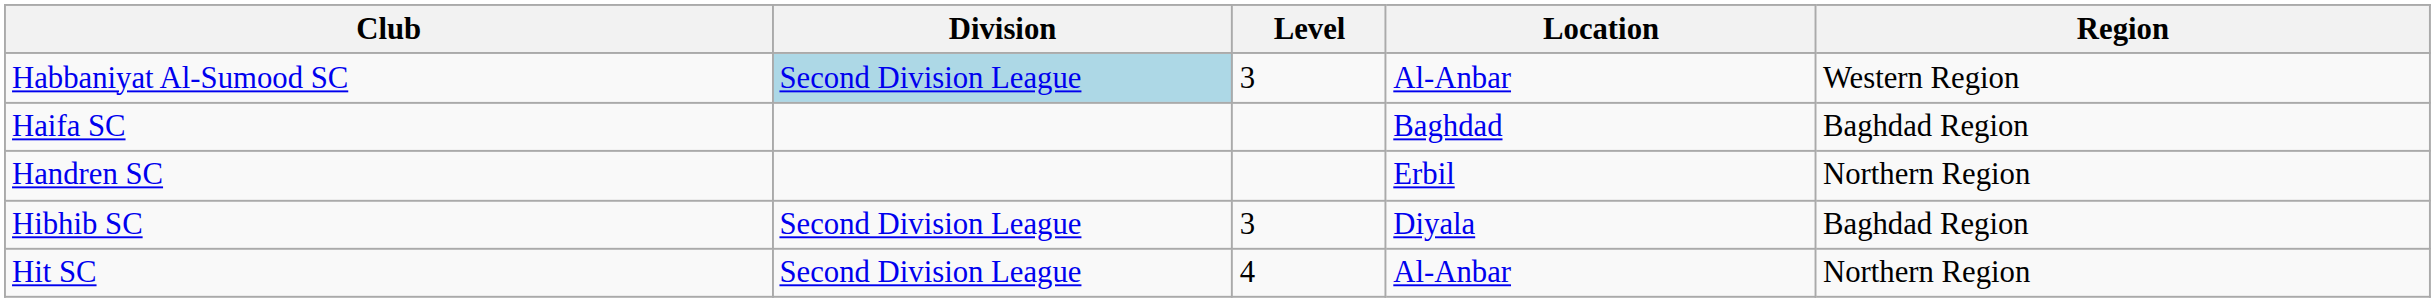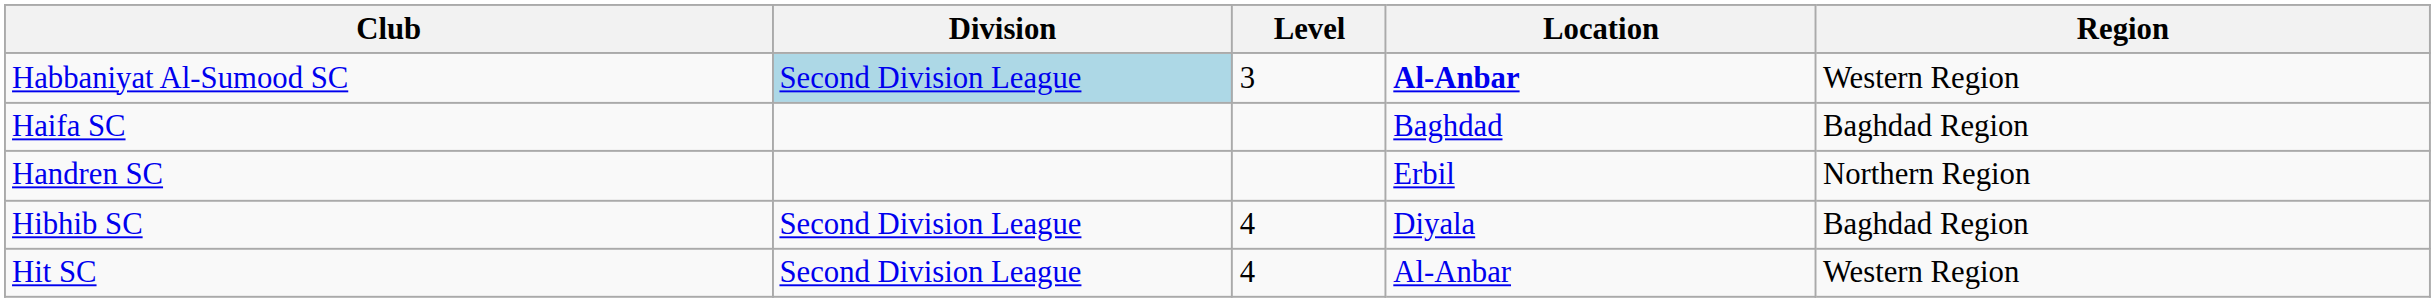Habbaniyat Al-Sumood SC | Location: normal -> bold
Hibhib SC | Level: 3 -> 4
Hit SC | Region: Northern Region -> Western Region
